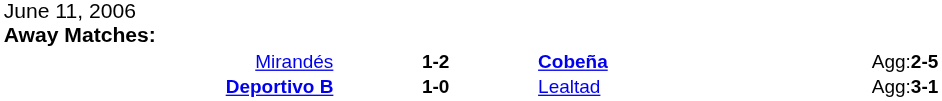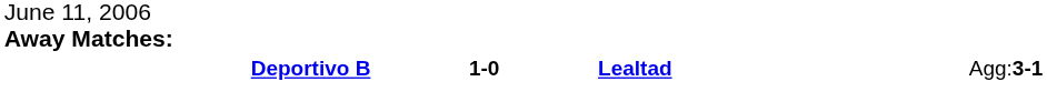- row: Mirandés | 1-2 | Cobeña | Agg:2-5
Deportivo B | column 3: normal -> bold
